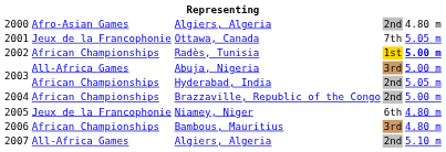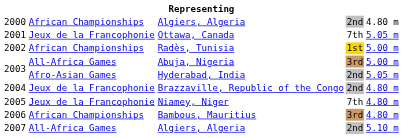2000 | column 2: Afro-Asian Games -> African Championships
2002 | column 5: bold -> normal
2003 / Hyderabad, India | column 2: African Championships -> Afro-Asian Games
2004 | column 2: African Championships -> Jeux de la Francophonie
2004 | column 5: 5.00 m -> 4.80 m
2005 | column 4: 6th -> 7th
